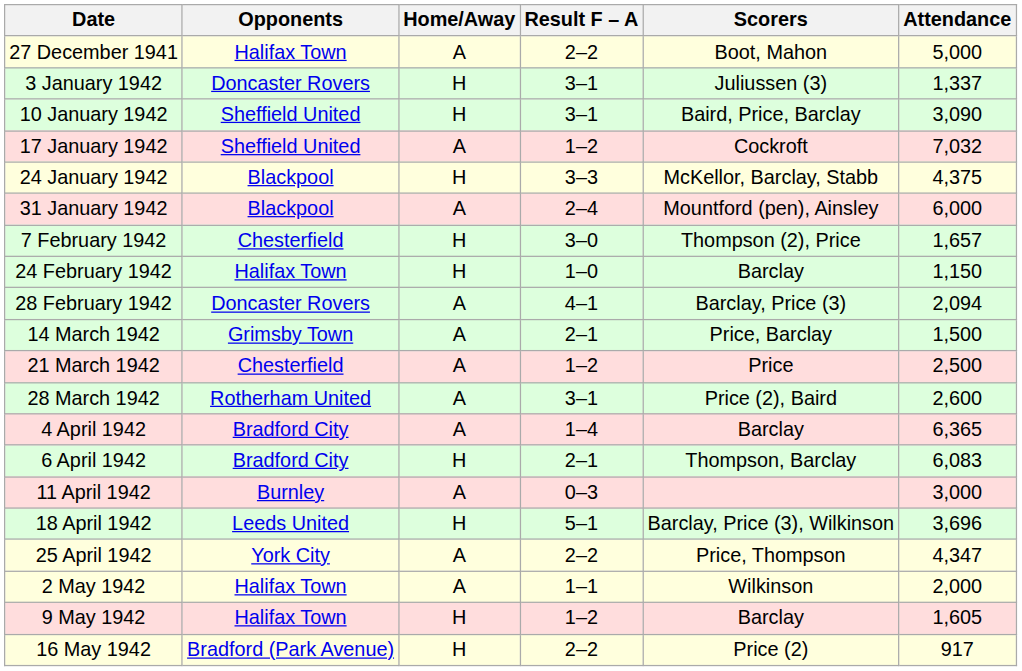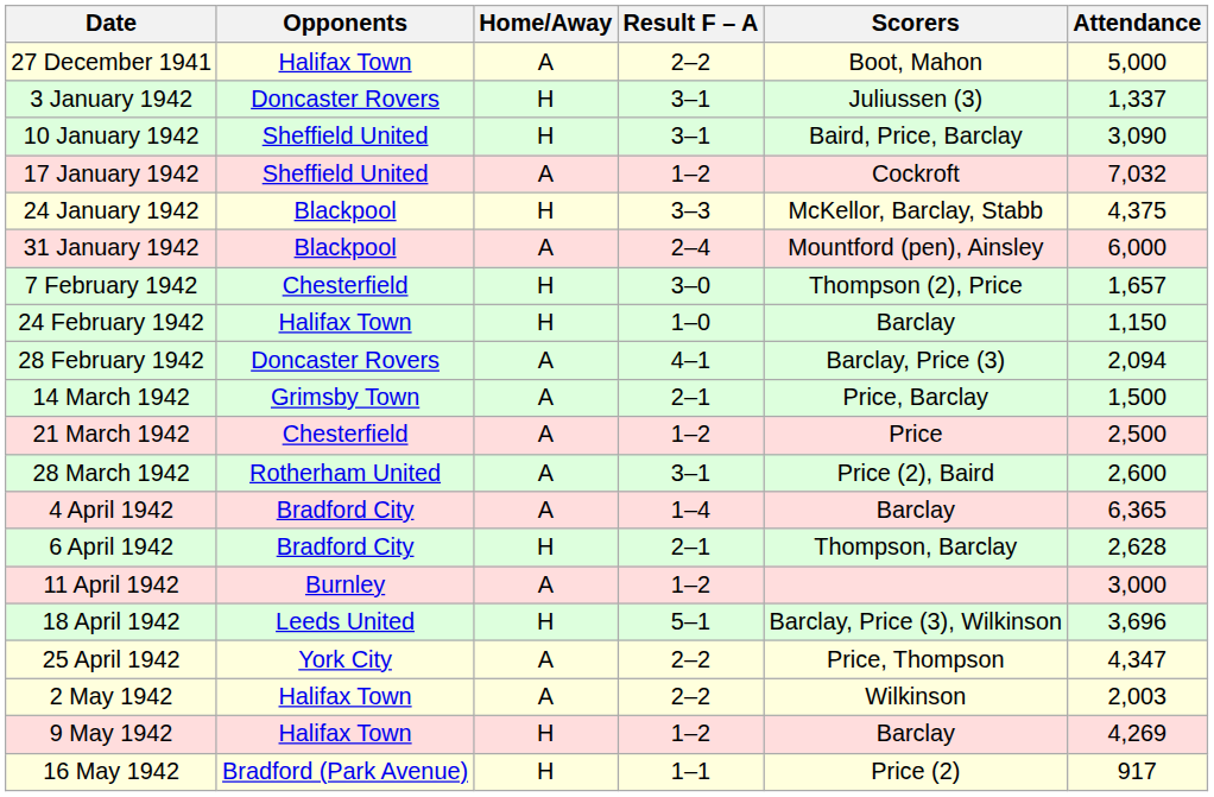6 April 1942 | Attendance: 6,083 -> 2,628
11 April 1942 | Result F – A: 0–3 -> 1–2
2 May 1942 | Result F – A: 1–1 -> 2–2
2 May 1942 | Attendance: 2,000 -> 2,003
9 May 1942 | Attendance: 1,605 -> 4,269
16 May 1942 | Result F – A: 2–2 -> 1–1
